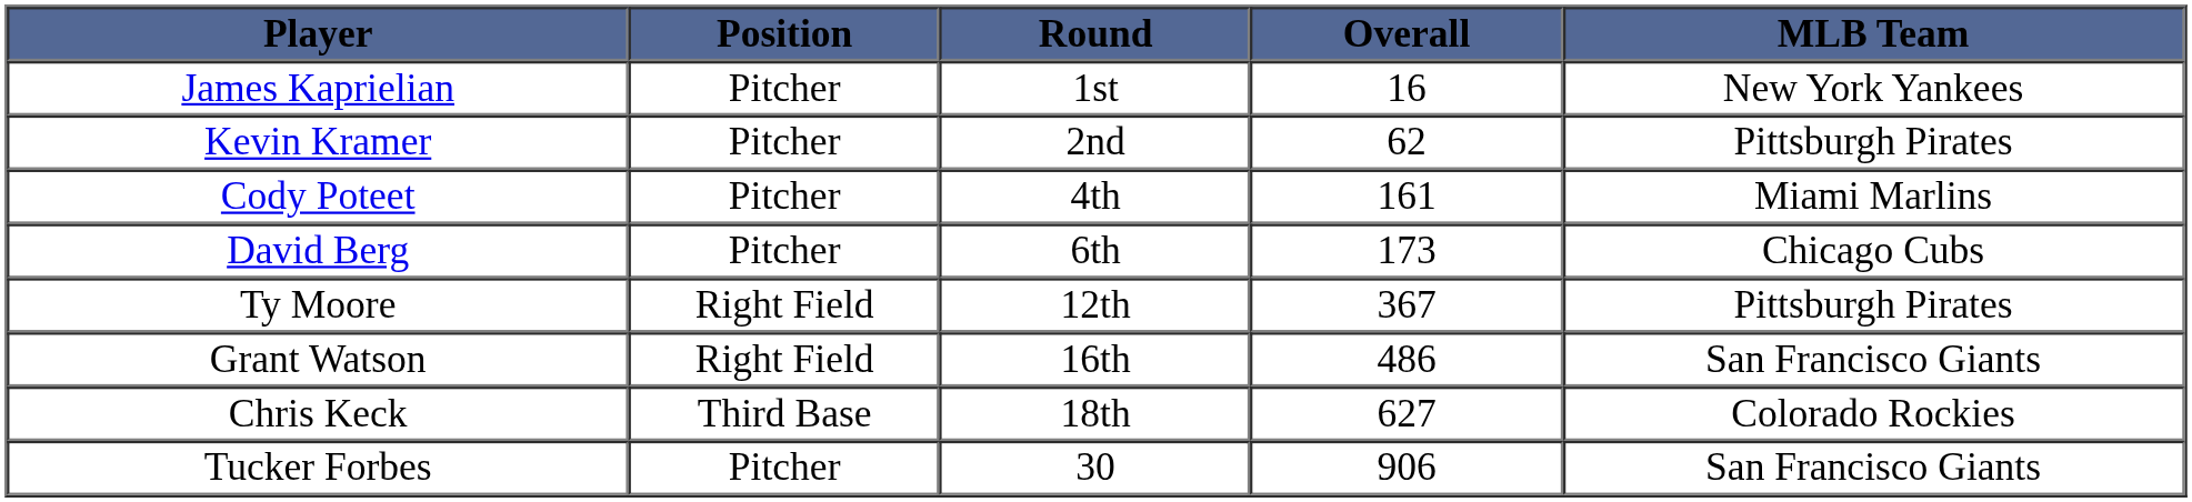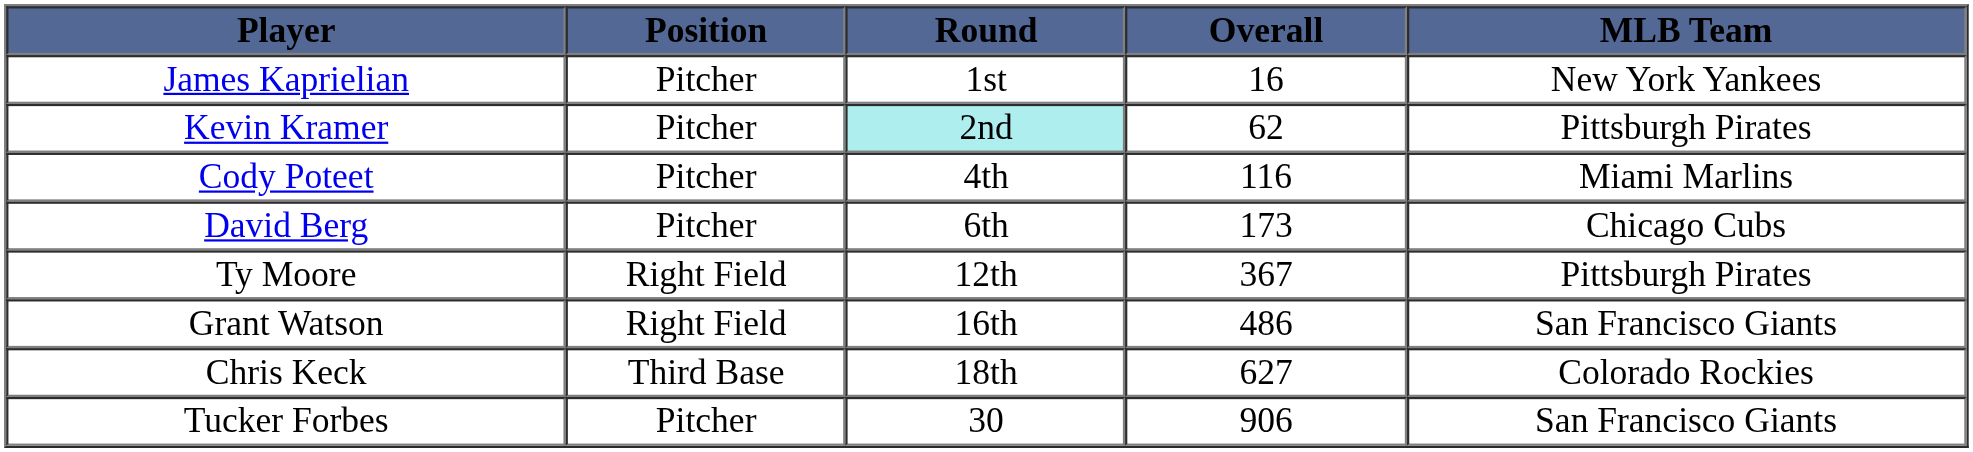Kevin Kramer | Round: no background -> paleturquoise background
Cody Poteet | Overall: 161 -> 116
